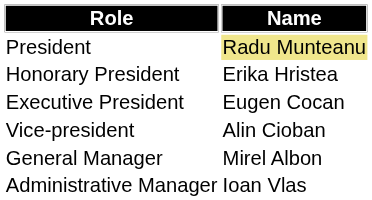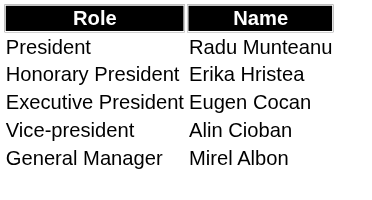President | Name: khaki background -> no background
- row: Administrative Manager | Ioan Vlas
